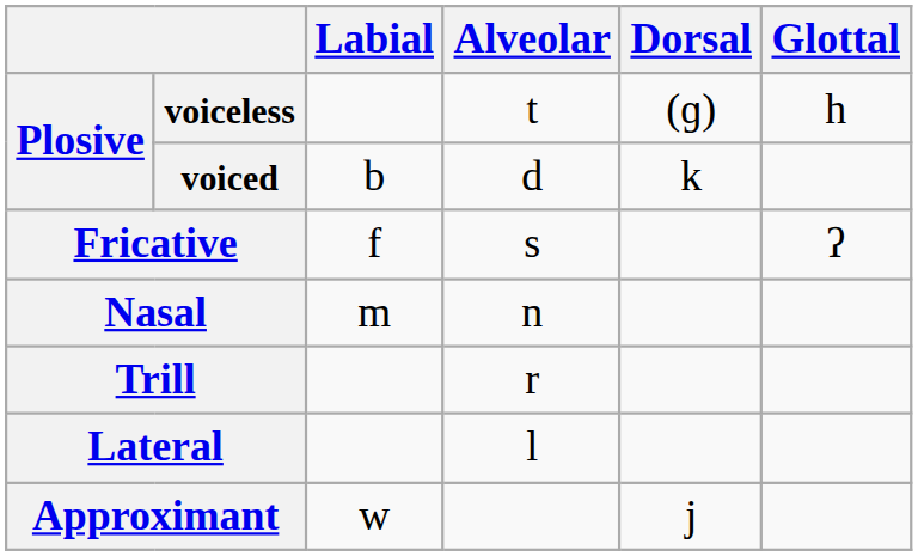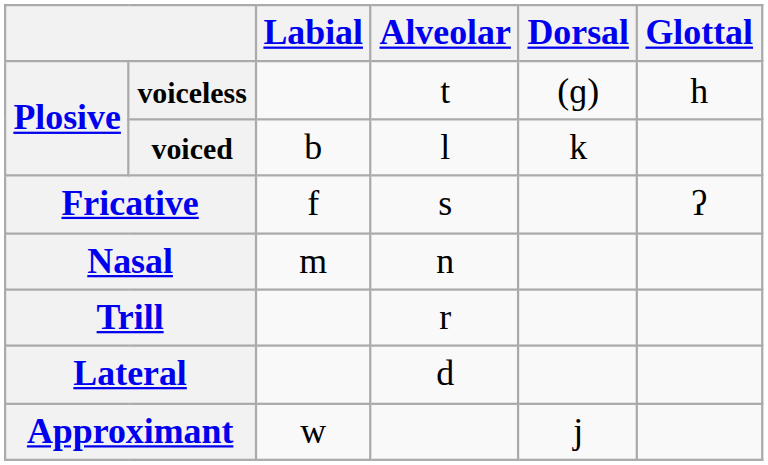voiced | Alveolar: d -> l
Lateral | Alveolar: l -> d
